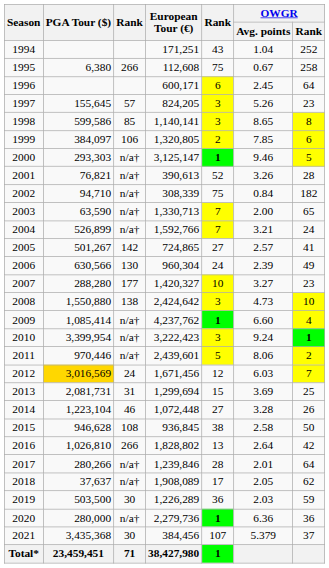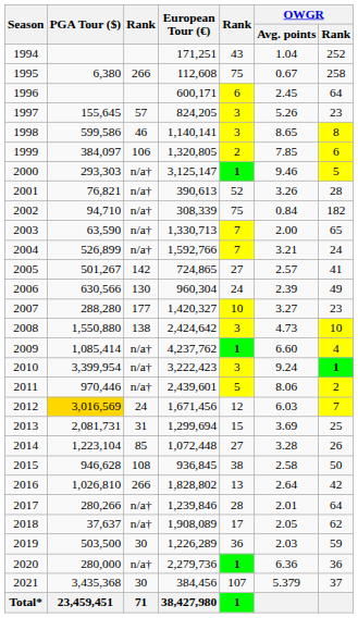1998 | column 3: 85 -> 46
2014 | column 3: 46 -> 85
